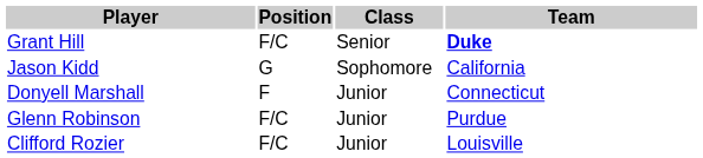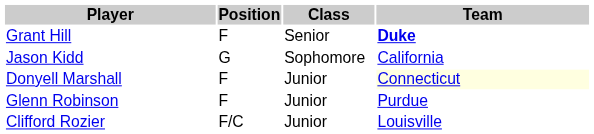Grant Hill | Position: F/C -> F
Donyell Marshall | Team: no background -> lightyellow background
Glenn Robinson | Position: F/C -> F
